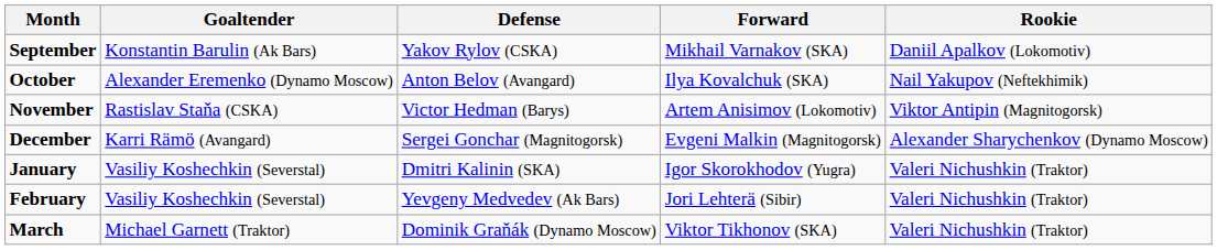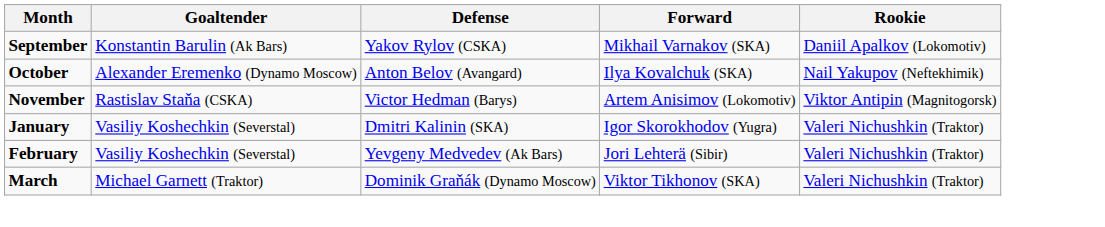- row: December | Karri Rämö (Avangard) | Sergei Gonchar (Magnitogorsk) | Evgeni Malkin (Magnitogorsk) | Alexander Sharychenkov (Dynamo Moscow)
